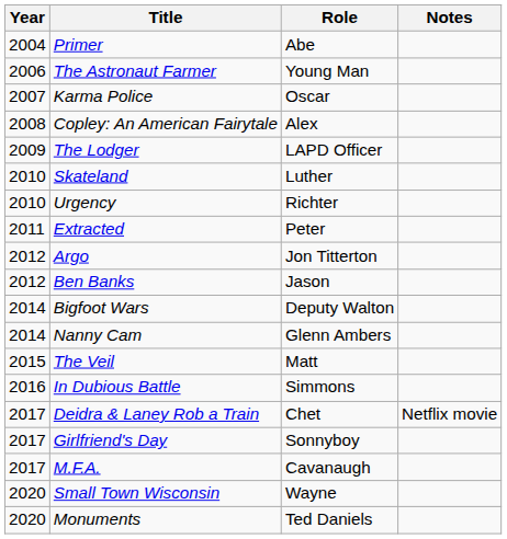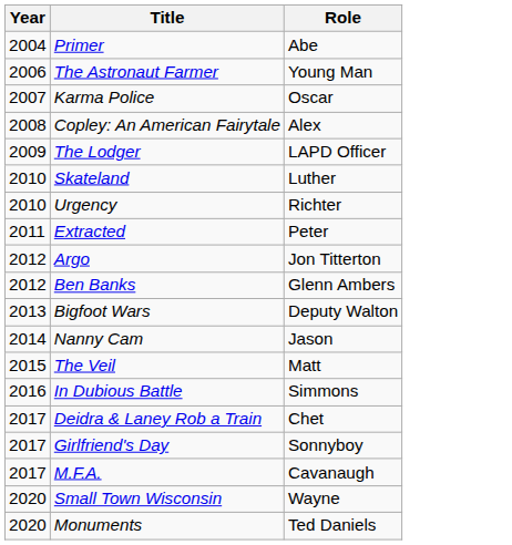- column: Notes | Netflix movie
Ben Banks | Role: Jason -> Glenn Ambers
Bigfoot Wars | Year: 2014 -> 2013
Nanny Cam | Role: Glenn Ambers -> Jason
